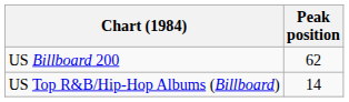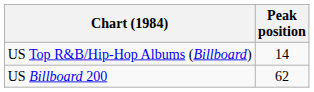rows swapped: US Billboard 200 <-> US Top R&B/Hip-Hop Albums (Billboard)
